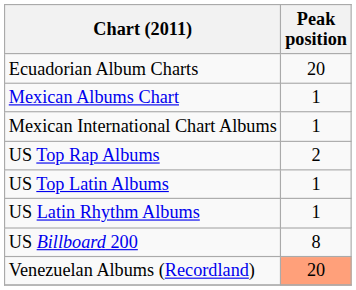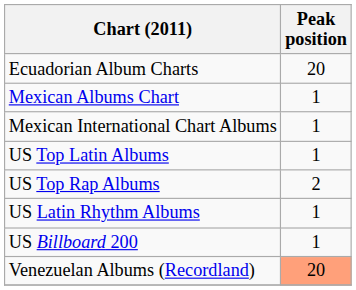rows swapped: US Top Latin Albums <-> US Top Rap Albums
US Billboard 200 | Peak position: 8 -> 1
